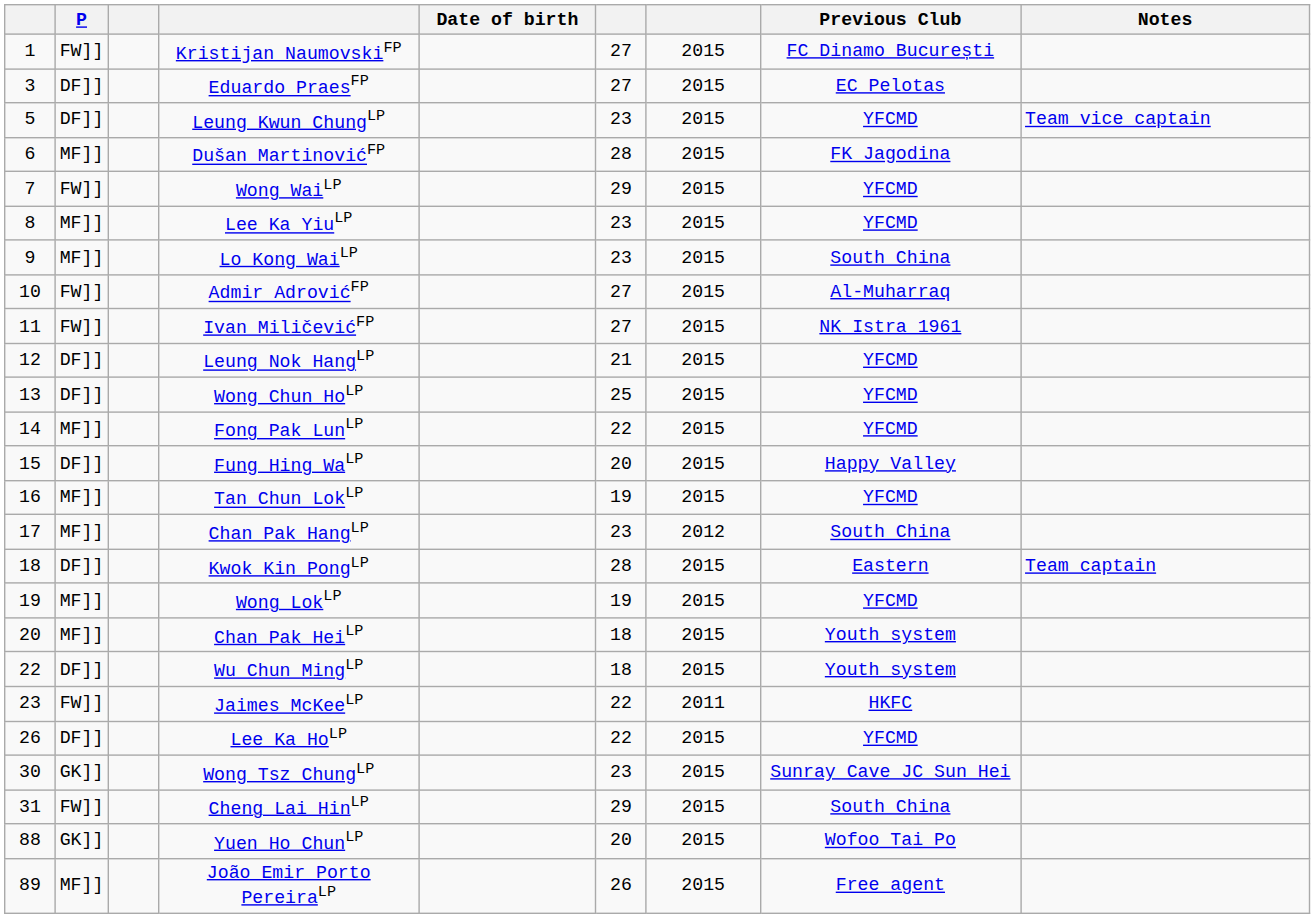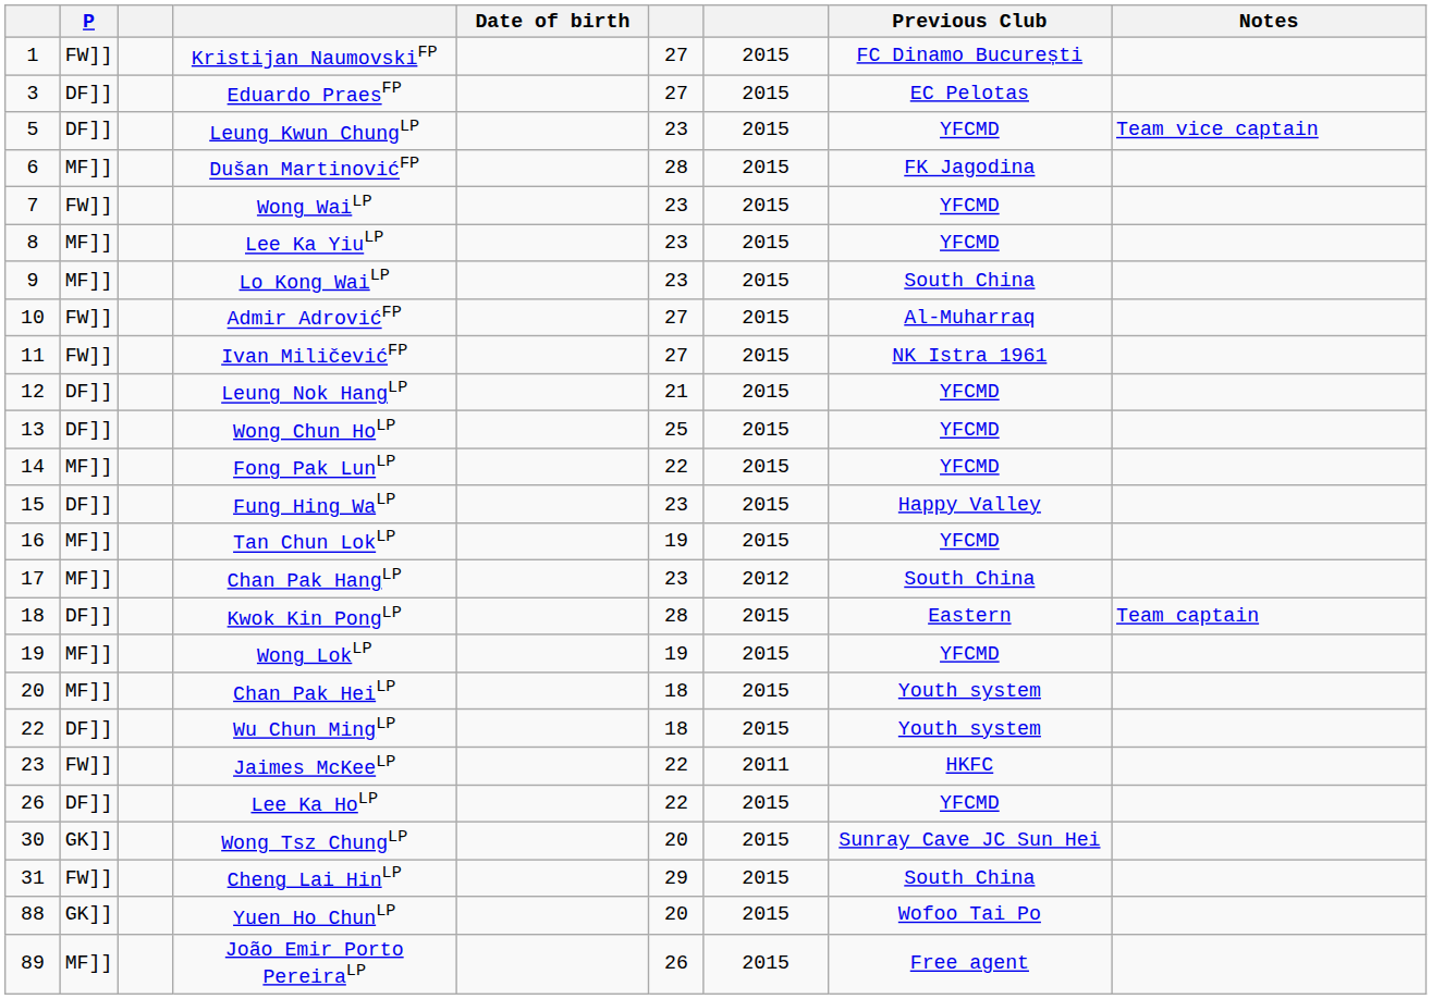Wong WaiLP | column 6: 29 -> 23
Fung Hing WaLP | column 6: 20 -> 23
Wong Tsz ChungLP | column 6: 23 -> 20
